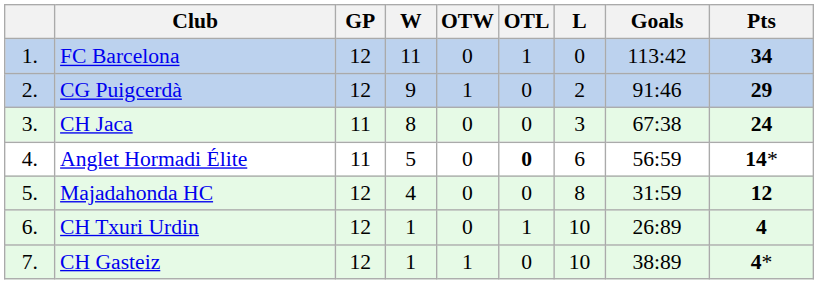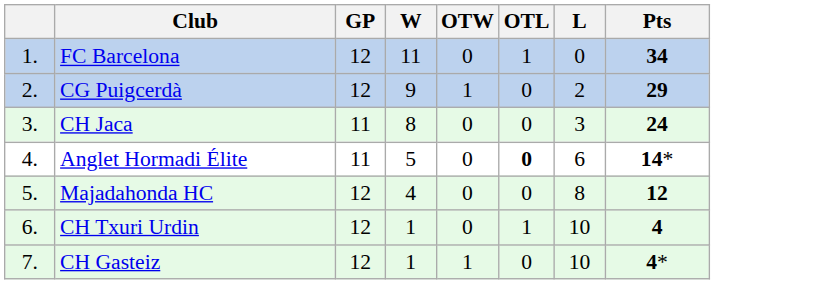- column: Goals | 113:42 | 91:46 | 67:38 | 56:59 | 31:59 | 26:89 | 38:89
